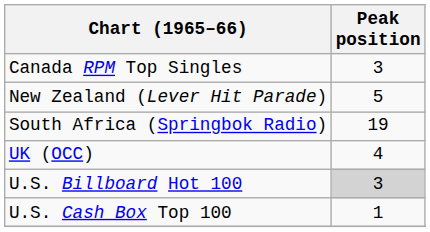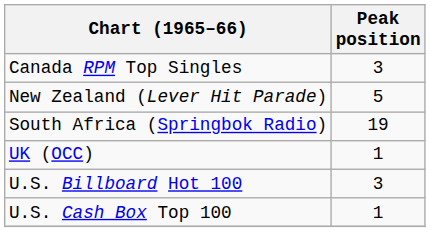UK (OCC) | Peak position: 4 -> 1
U.S. Billboard Hot 100 | Peak position: lightgrey background -> no background
